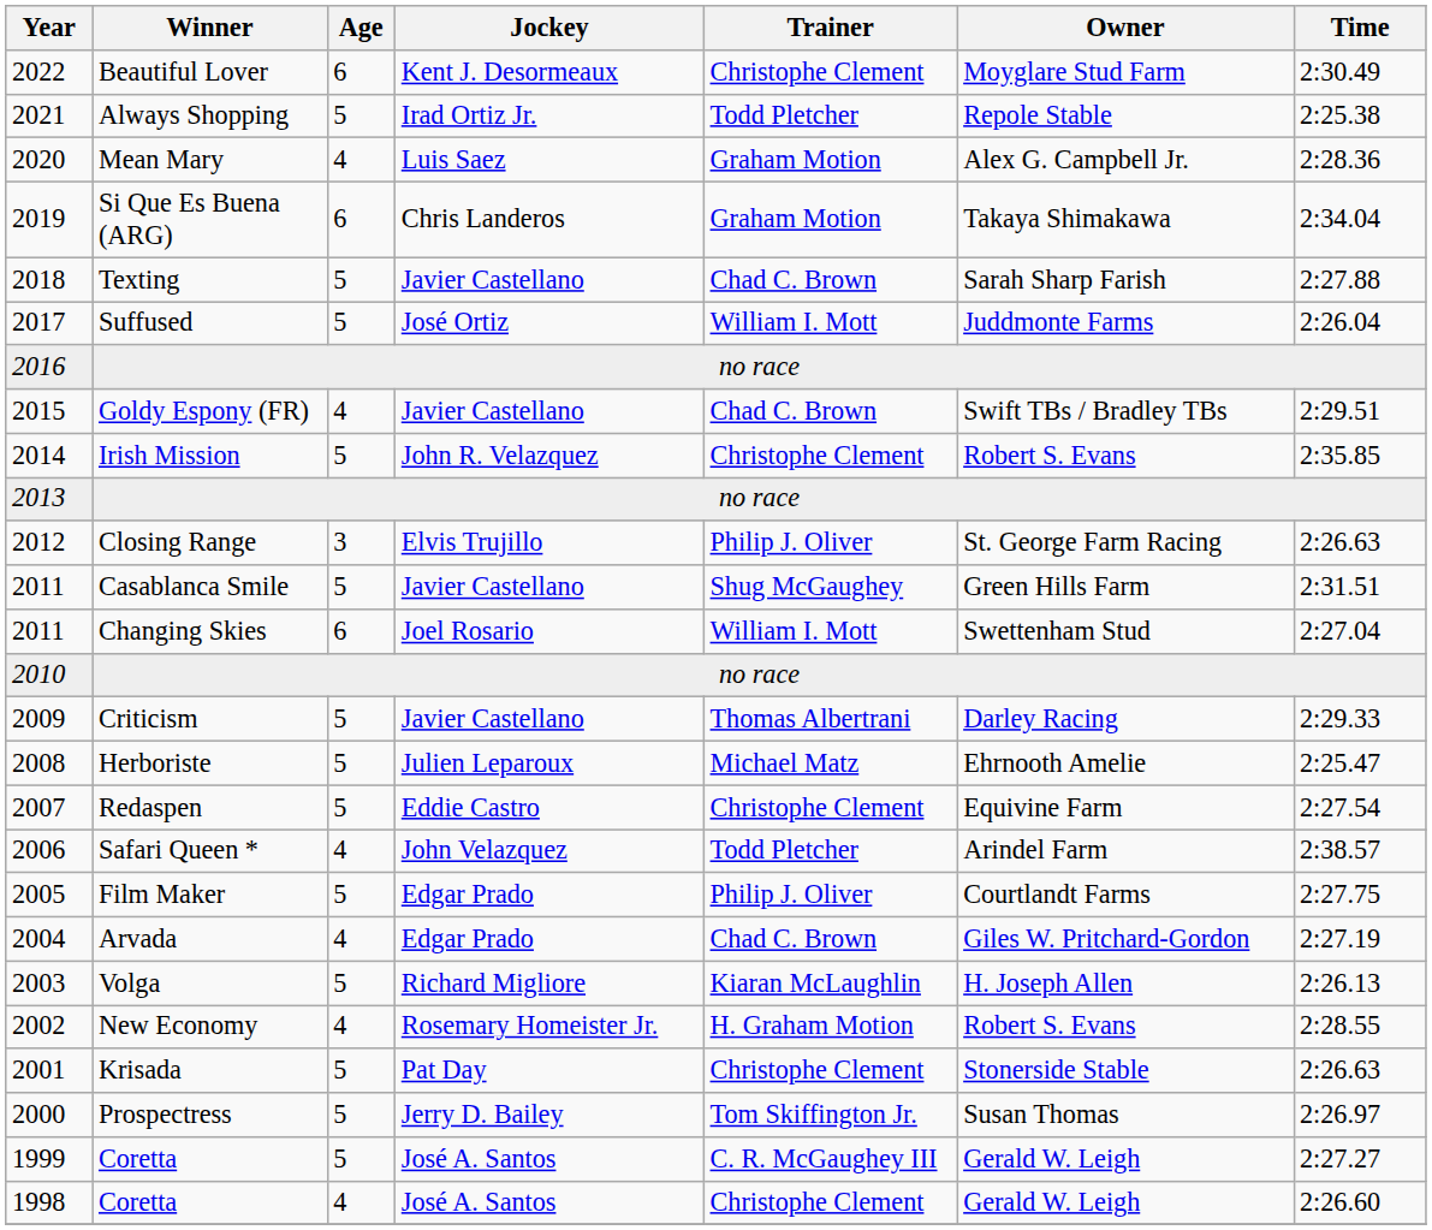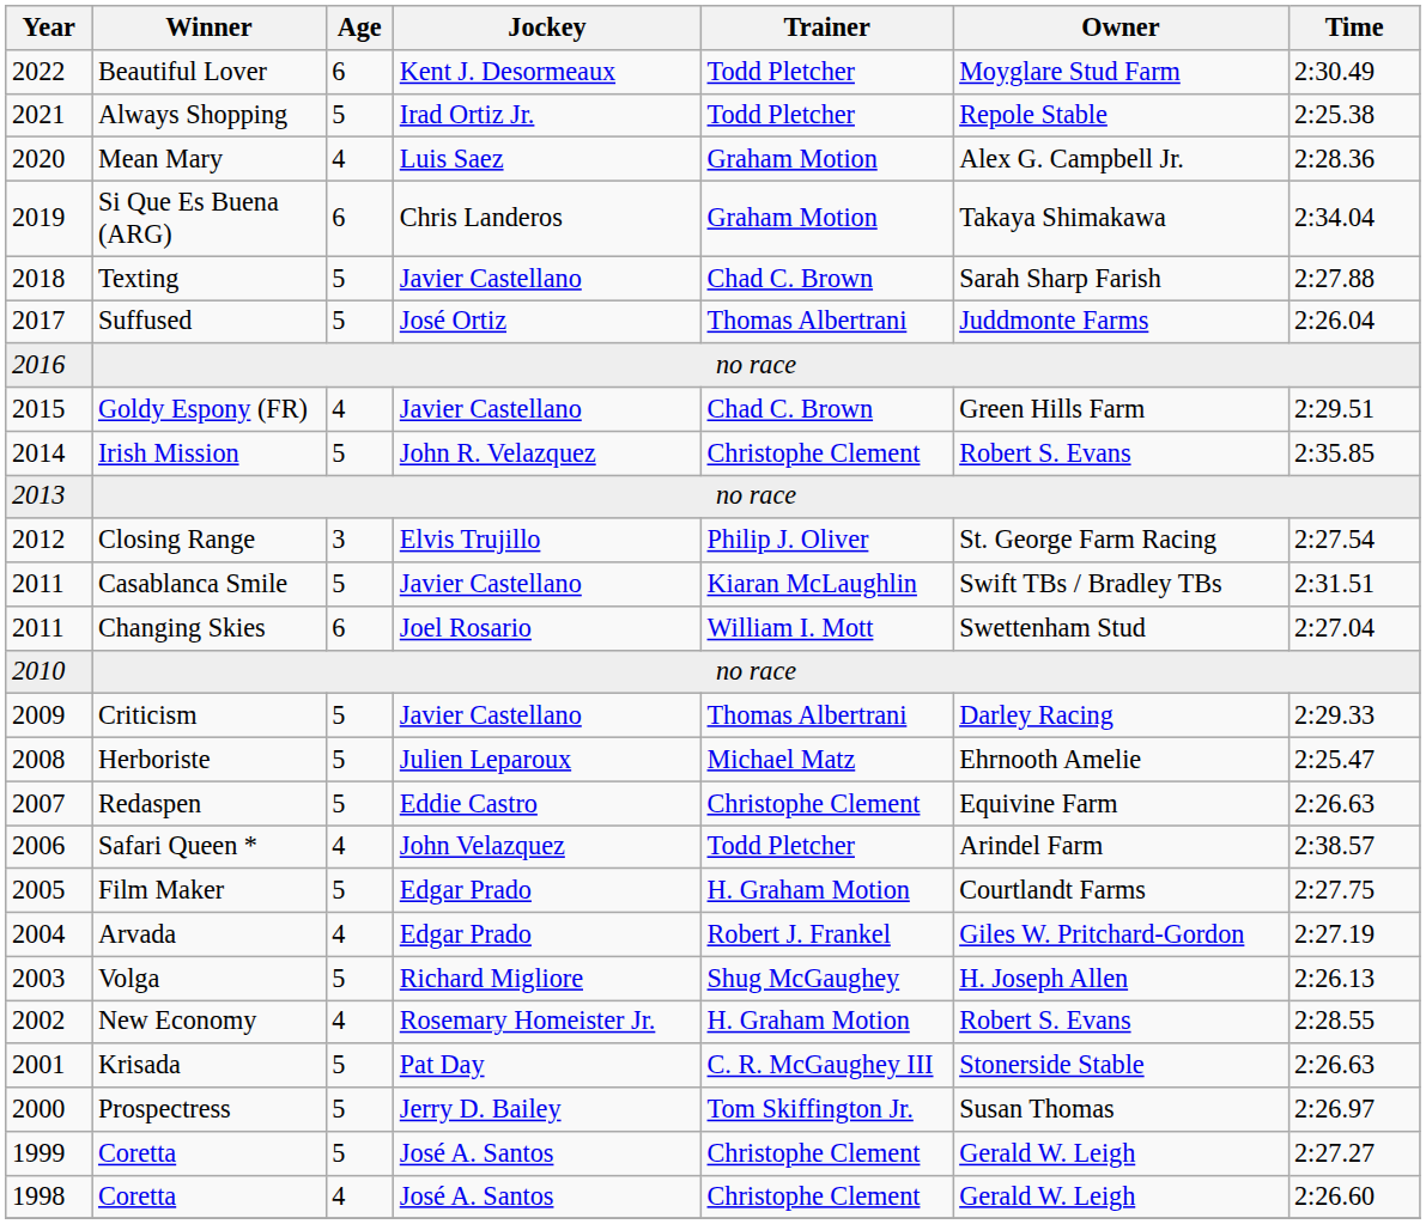2022 | Trainer: Christophe Clement -> Todd Pletcher
2017 | Trainer: William I. Mott -> Thomas Albertrani
2015 | Owner: Swift TBs / Bradley TBs -> Green Hills Farm
2012 | Time: 2:26.63 -> 2:27.54
2011 / Casablanca Smile | Trainer: Shug McGaughey -> Kiaran McLaughlin
2011 / Casablanca Smile | Owner: Green Hills Farm -> Swift TBs / Bradley TBs
2007 | Time: 2:27.54 -> 2:26.63
2005 | Trainer: Philip J. Oliver -> H. Graham Motion
2004 | Trainer: Chad C. Brown -> Robert J. Frankel
2003 | Trainer: Kiaran McLaughlin -> Shug McGaughey
2001 | Trainer: Christophe Clement -> C. R. McGaughey III
1999 | Trainer: C. R. McGaughey III -> Christophe Clement
